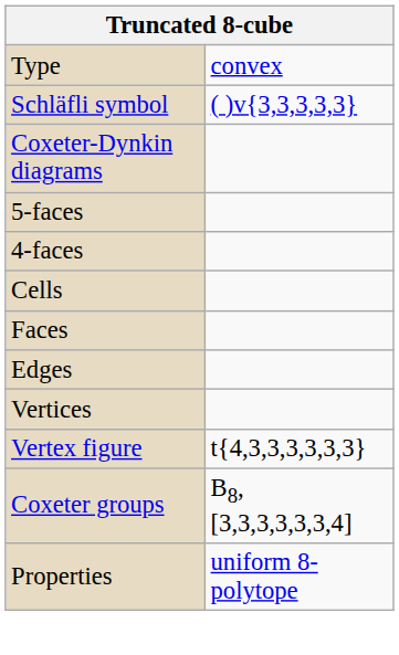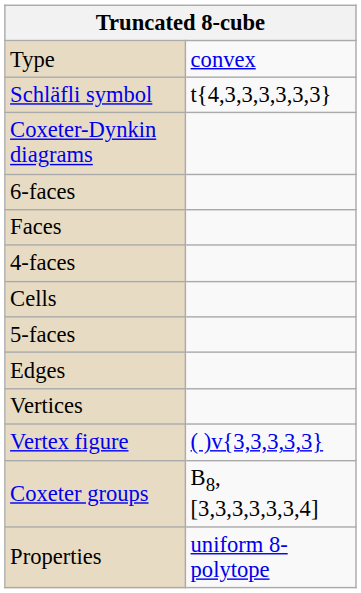Schläfli symbol | column 2: ( )v{3,3,3,3,3} -> t{4,3,3,3,3,3,3}
+ row: 6-faces
rows swapped: 5-faces <-> Faces
Vertex figure | column 2: t{4,3,3,3,3,3,3} -> ( )v{3,3,3,3,3}
